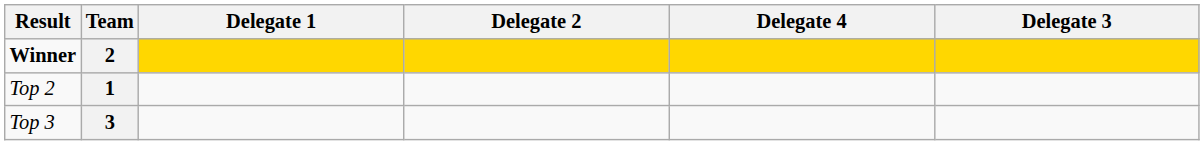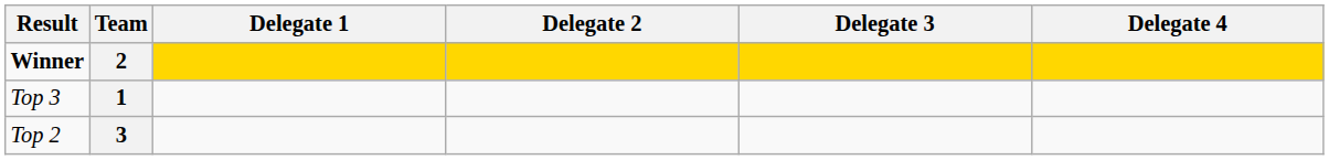columns swapped: Delegate 3 <-> Delegate 4
1 | Result: Top 2 -> Top 3
3 | Result: Top 3 -> Top 2
